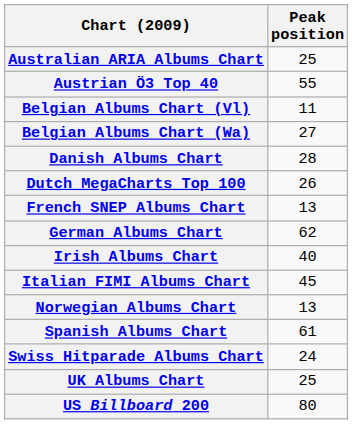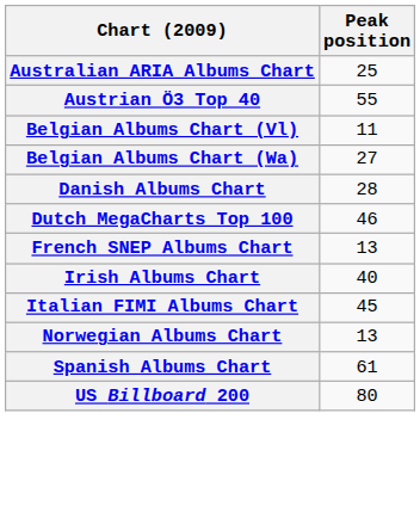Dutch MegaCharts Top 100 | Peak position: 26 -> 46
- row: German Albums Chart | 62
- row: Swiss Hitparade Albums Chart | 24
- row: UK Albums Chart | 25
